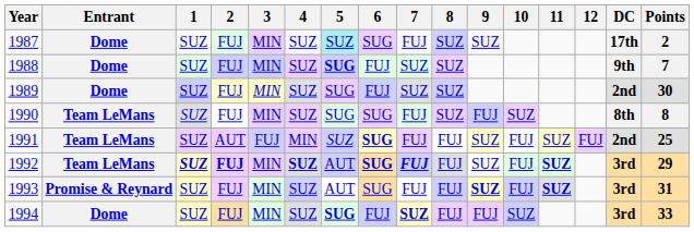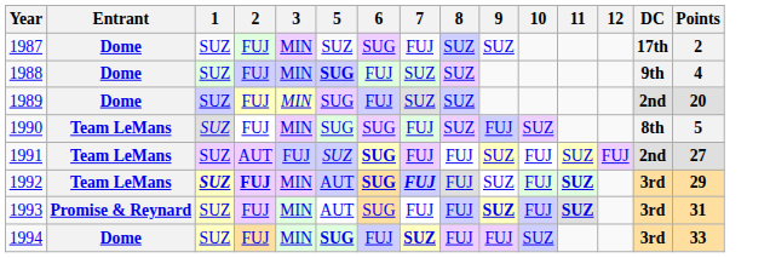- column: 4 | SUZ | SUZ | SUZ | SUZ | MIN | SUZ | SUZ | SUZ
1987 | 5: paleturquoise background -> no background
1988 | Points: 7 -> 4
1989 | Points: 30 -> 20
1990 | Points: 8 -> 5
1991 | Points: 25 -> 27
